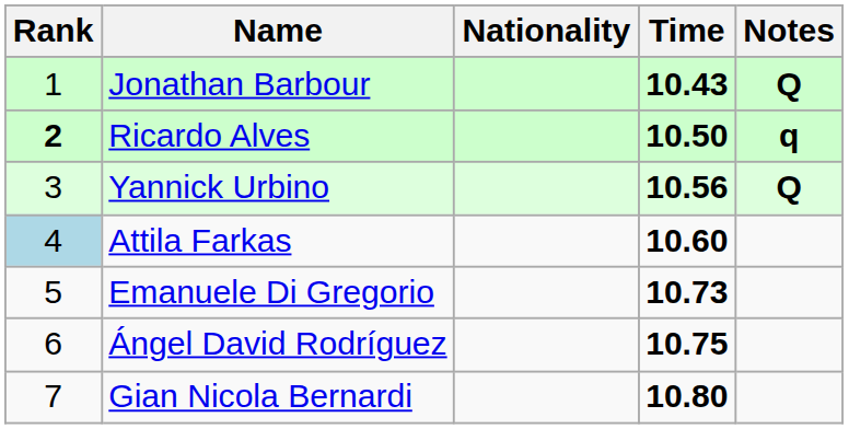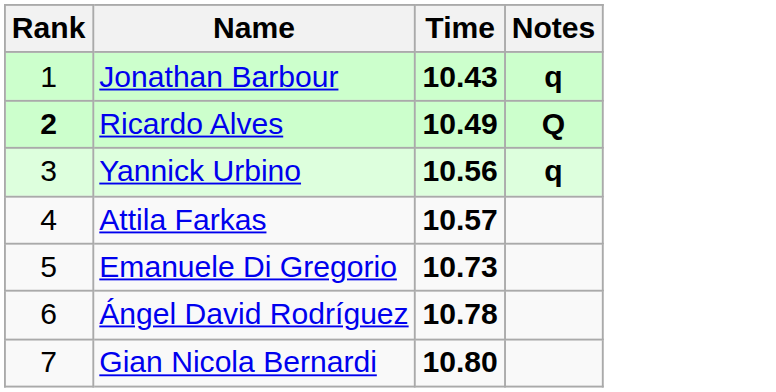- column: Nationality
Jonathan Barbour | Notes: Q -> q
Ricardo Alves | Time: 10.50 -> 10.49
Ricardo Alves | Notes: q -> Q
Yannick Urbino | Notes: Q -> q
Attila Farkas | Rank: lightblue background -> no background
Attila Farkas | Time: 10.60 -> 10.57
Ángel David Rodríguez | Time: 10.75 -> 10.78
